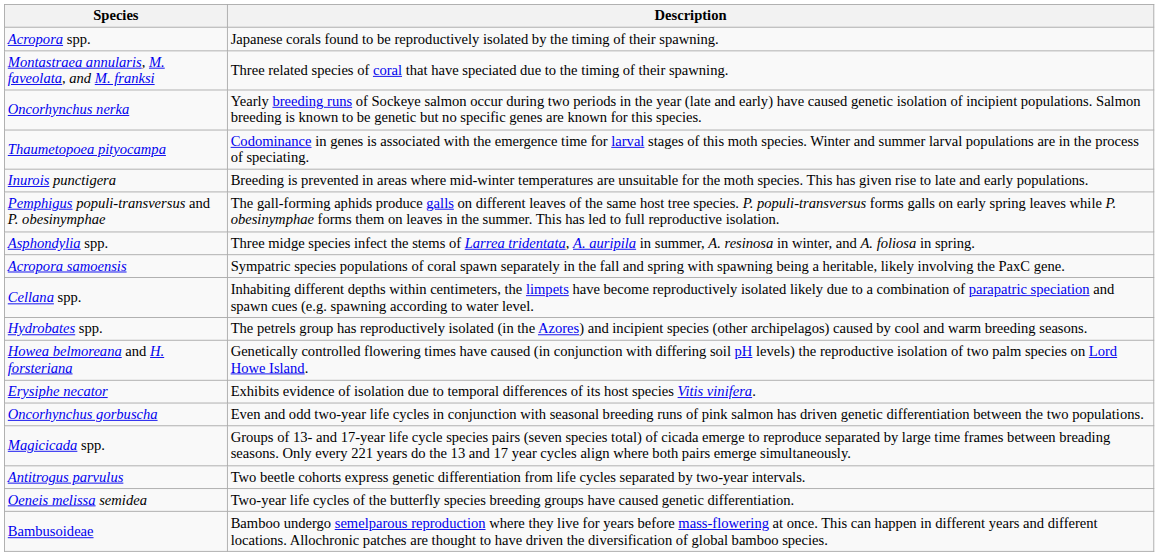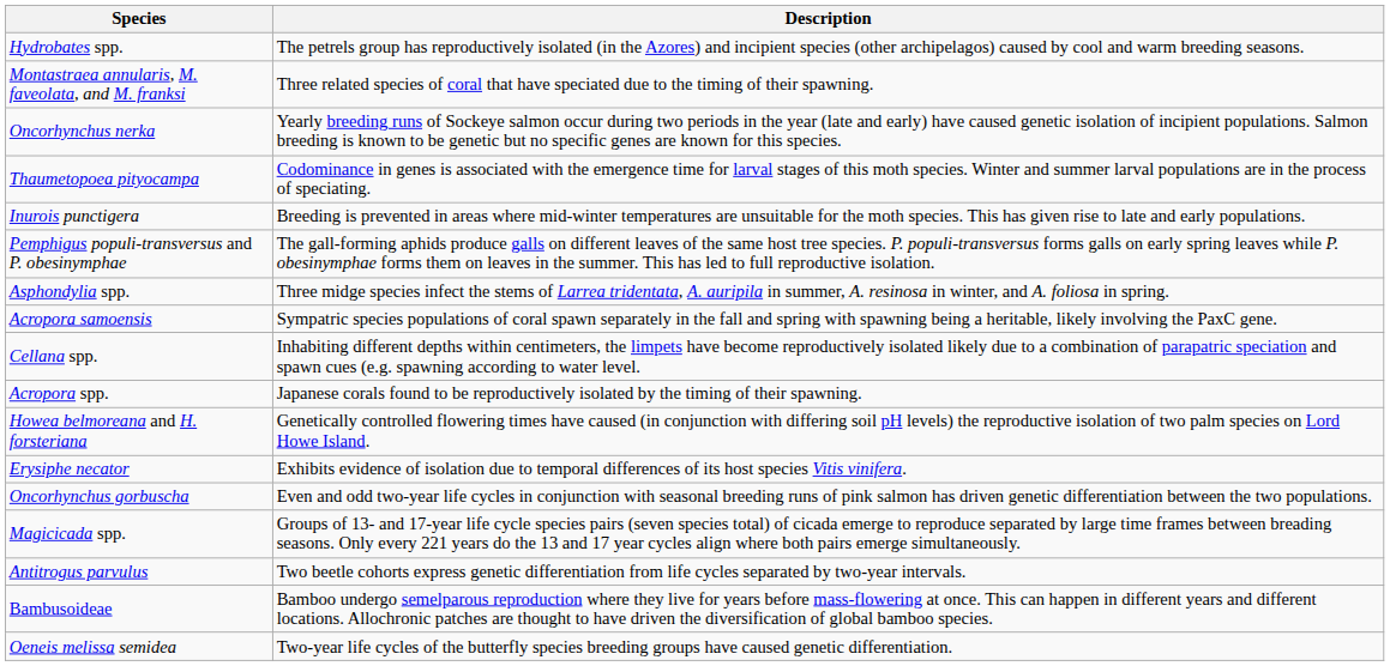rows swapped: Acropora spp. <-> Hydrobates spp.
rows swapped: Oeneis melissa semidea <-> Bambusoideae
